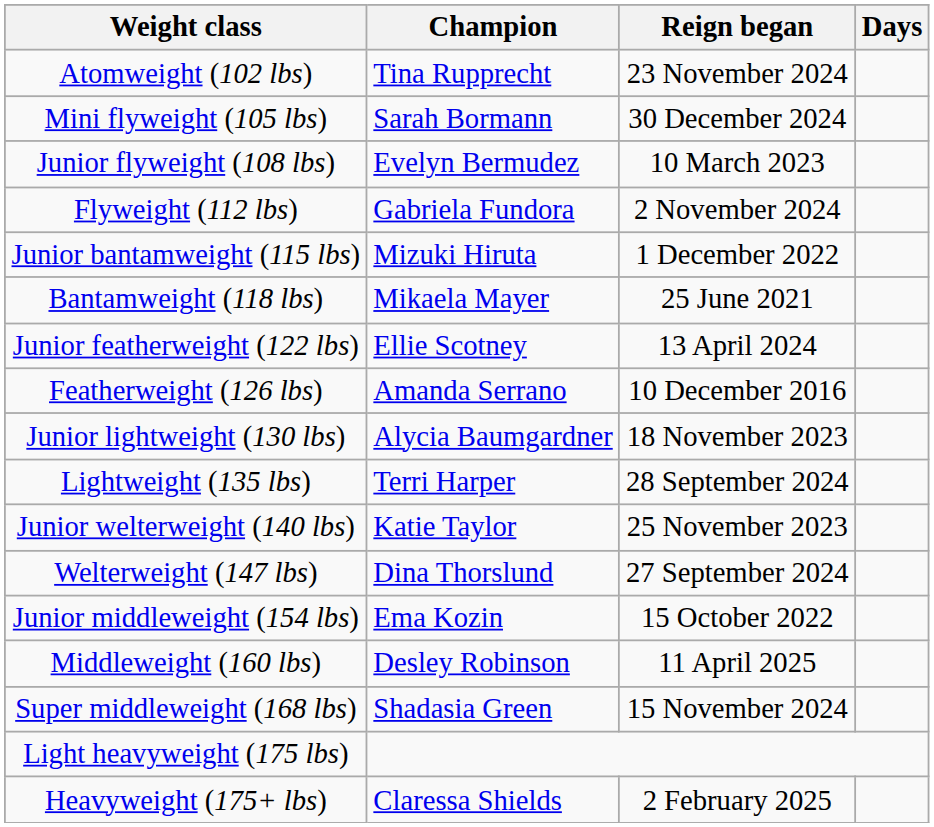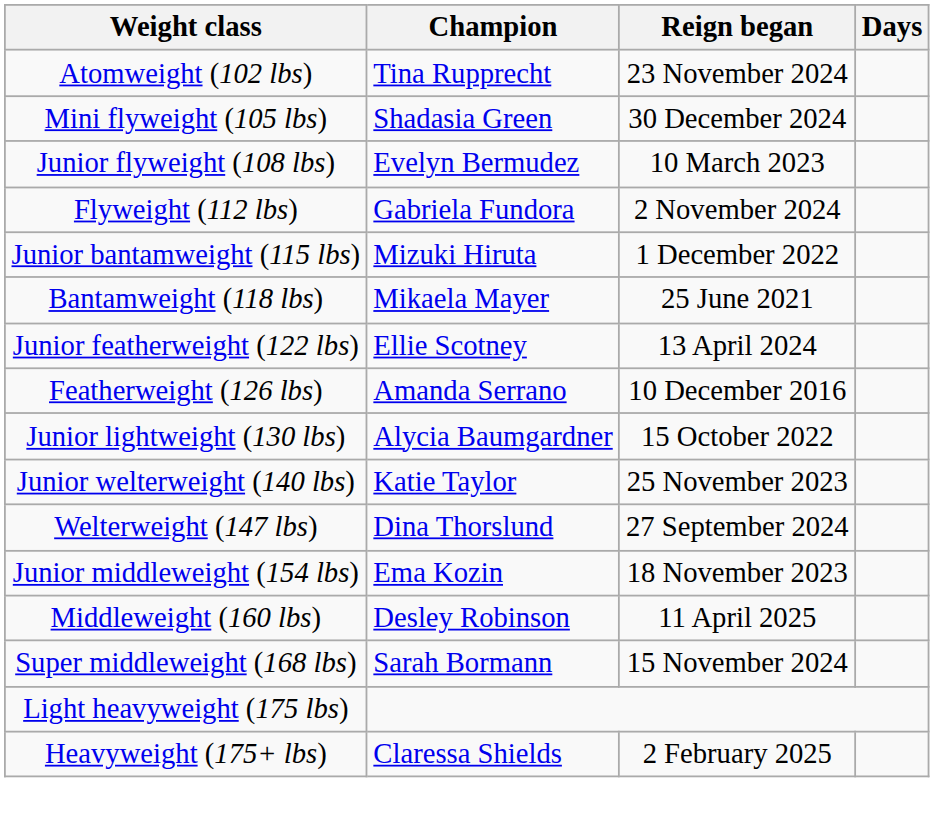Mini flyweight (105 lbs) | Champion: Sarah Bormann -> Shadasia Green
Junior lightweight (130 lbs) | Reign began: 18 November 2023 -> 15 October 2022
- row: Lightweight (135 lbs) | Terri Harper | 28 September 2024
Junior middleweight (154 lbs) | Reign began: 15 October 2022 -> 18 November 2023
Super middleweight (168 lbs) | Champion: Shadasia Green -> Sarah Bormann
